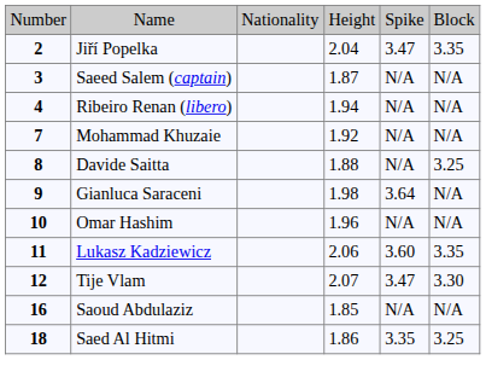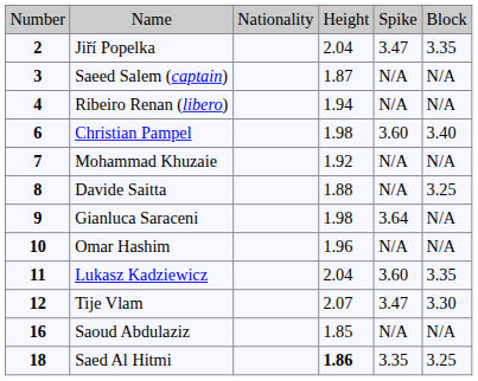+ row: 6 | Christian Pampel | 1.98 | 3.60 | 3.40
Lukasz Kadziewicz | column 4: 2.06 -> 2.04
Saed Al Hitmi | column 4: normal -> bold
